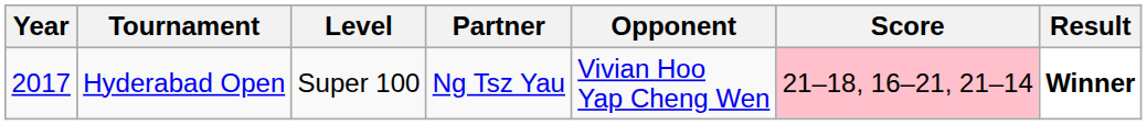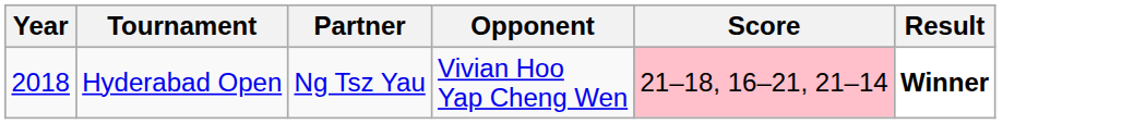- column: Level | Super 100
Hyderabad Open | Year: 2017 -> 2018
